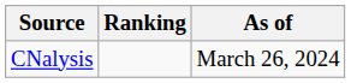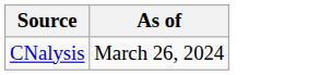- column: Ranking
